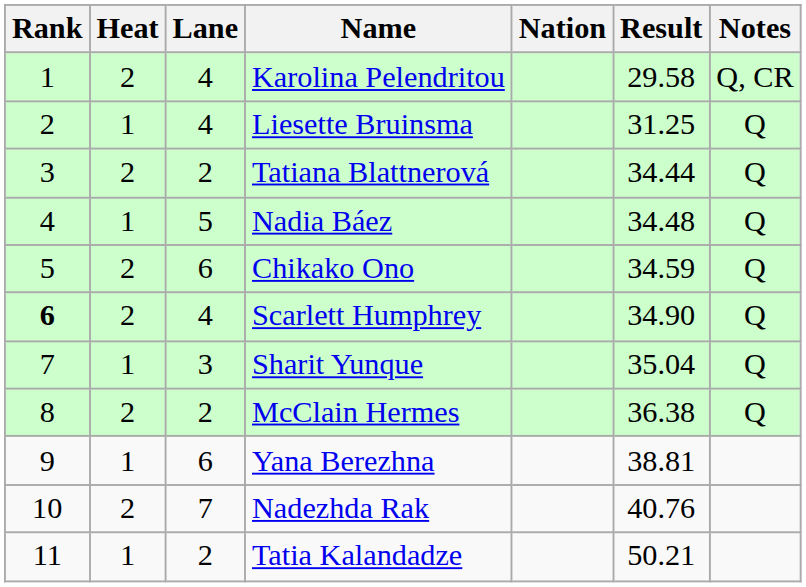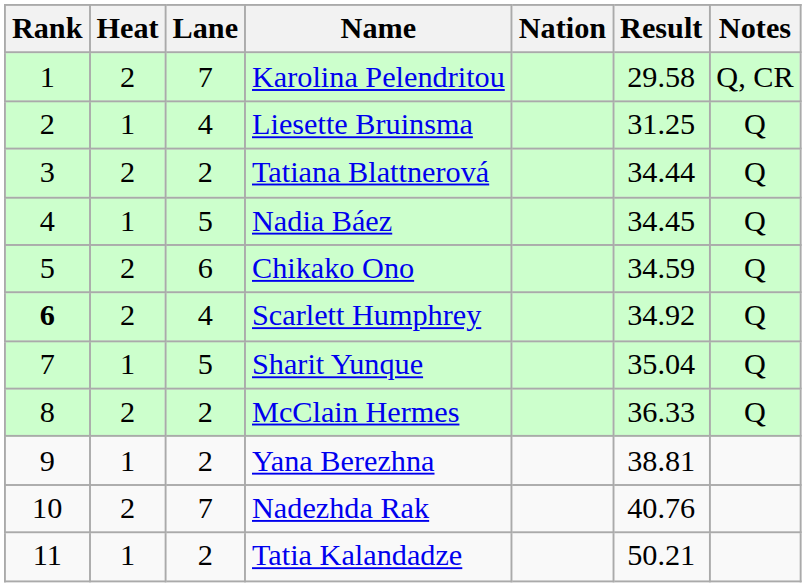Karolina Pelendritou | Lane: 4 -> 7
Nadia Báez | Result: 34.48 -> 34.45
Scarlett Humphrey | Result: 34.90 -> 34.92
Sharit Yunque | Lane: 3 -> 5
McClain Hermes | Result: 36.38 -> 36.33
Yana Berezhna | Lane: 6 -> 2
